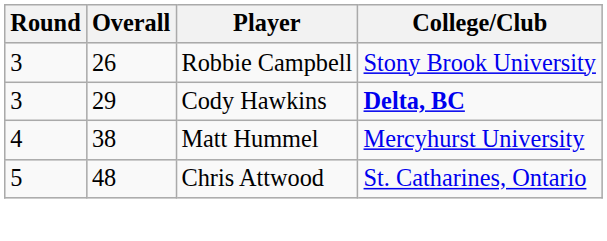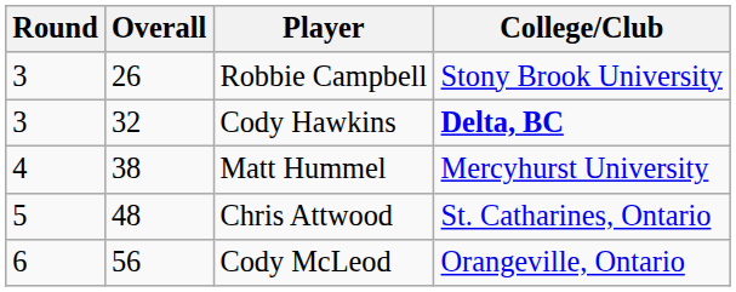Cody Hawkins | Overall: 29 -> 32
+ row: 6 | 56 | Cody McLeod | Orangeville, Ontario
